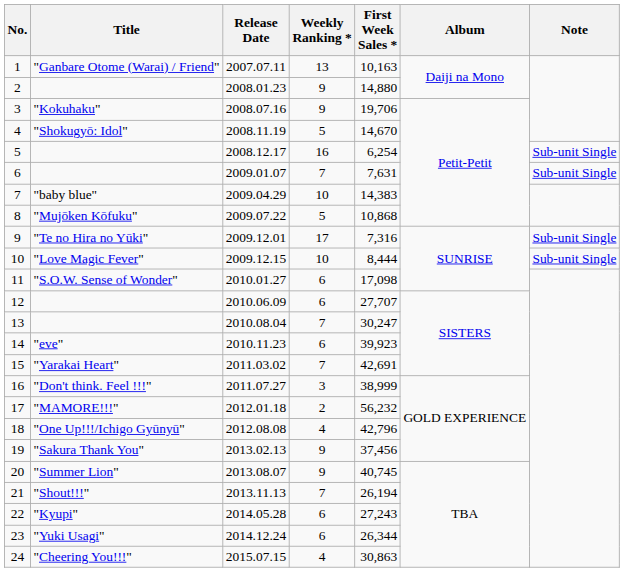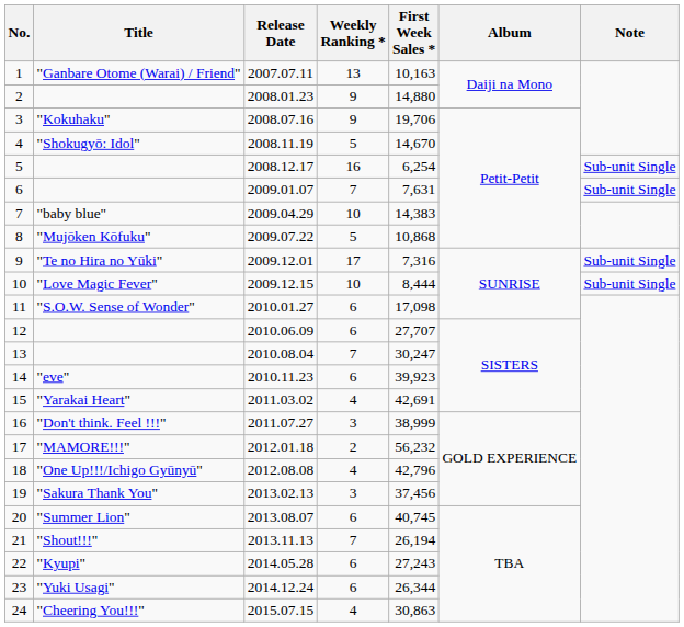15 | Weekly Ranking *: 7 -> 4
19 | Weekly Ranking *: 9 -> 3
20 | Weekly Ranking *: 9 -> 6
